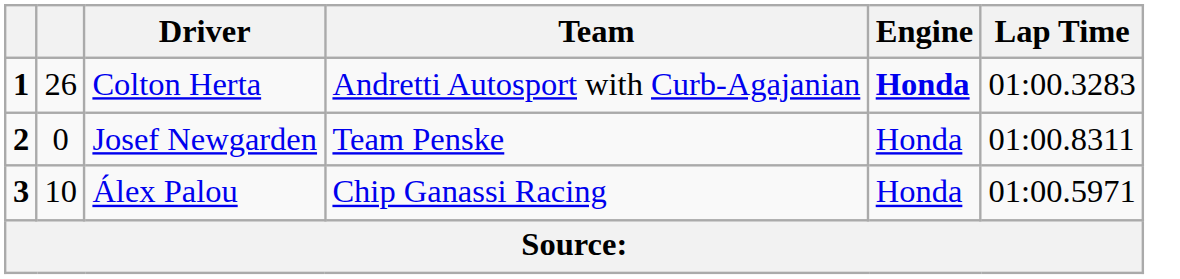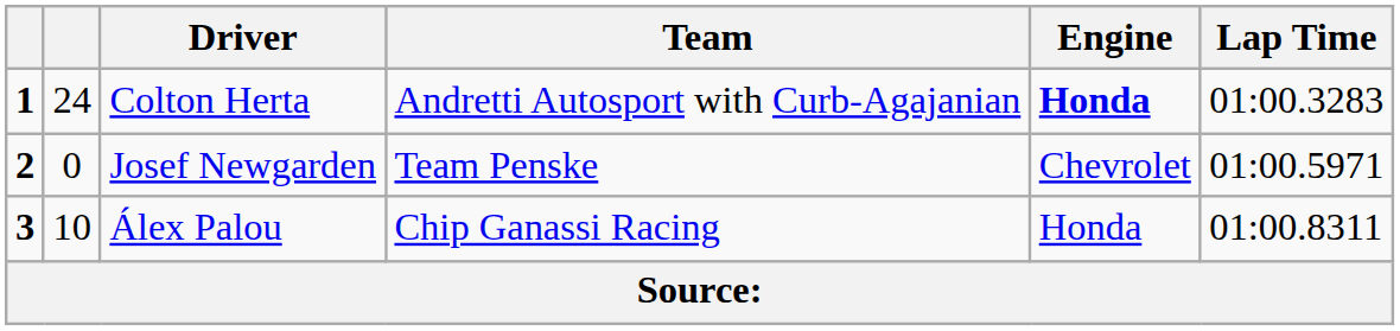Colton Herta | column 2: 26 -> 24
Josef Newgarden | Engine: Honda -> Chevrolet
Josef Newgarden | Lap Time: 01:00.8311 -> 01:00.5971
Álex Palou | Lap Time: 01:00.5971 -> 01:00.8311
